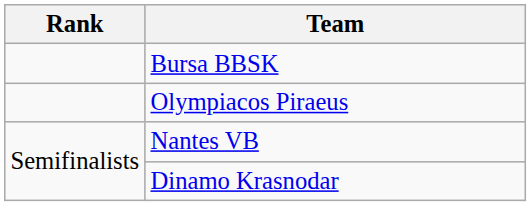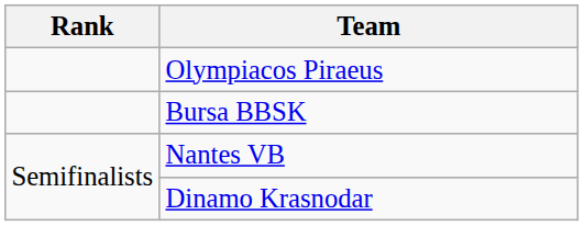rows swapped: Olympiacos Piraeus <-> Bursa BBSK
